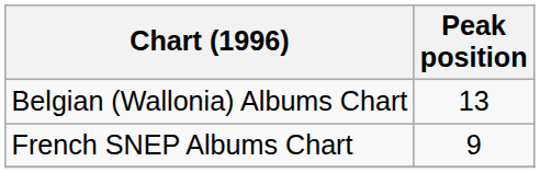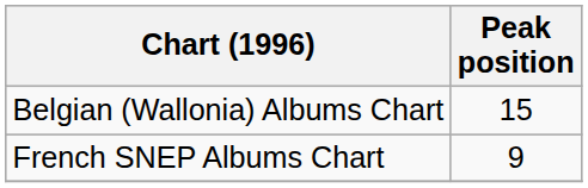Belgian (Wallonia) Albums Chart | Peak position: 13 -> 15
